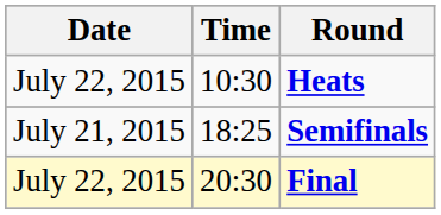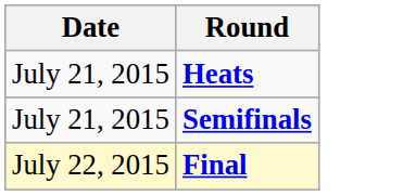- column: Time | 10:30 | 18:25 | 20:30
Heats | Date: July 22, 2015 -> July 21, 2015
